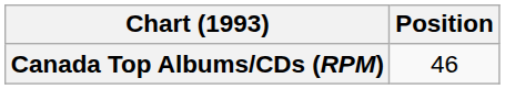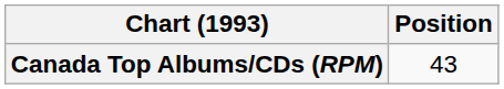Canada Top Albums/CDs (RPM) | Position: 46 -> 43
